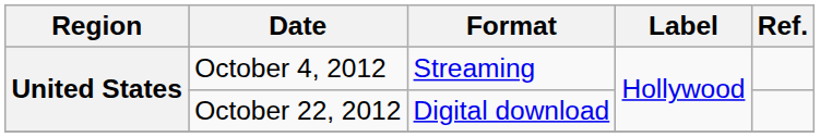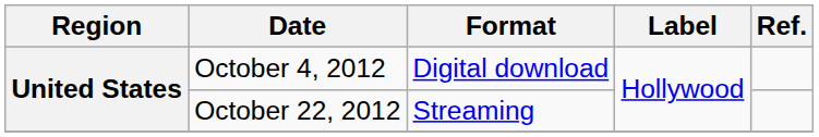October 4, 2012 | Format: Streaming -> Digital download
October 22, 2012 | Format: Digital download -> Streaming
